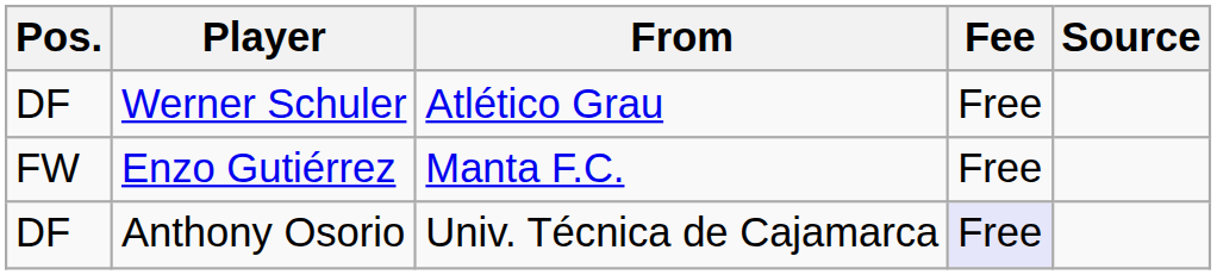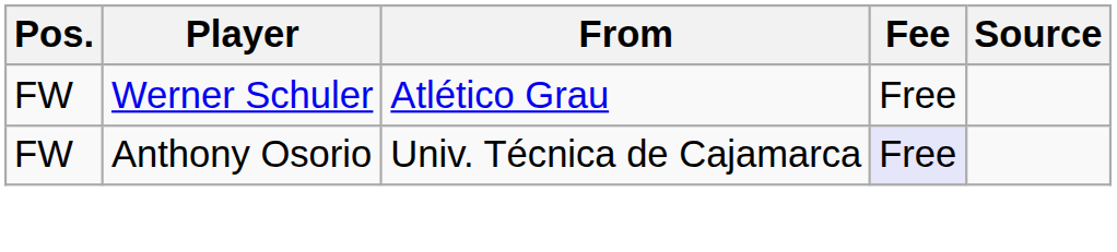Werner Schuler | Pos.: DF -> FW
- row: FW | Enzo Gutiérrez | Manta F.C. | Free
Anthony Osorio | Pos.: DF -> FW
